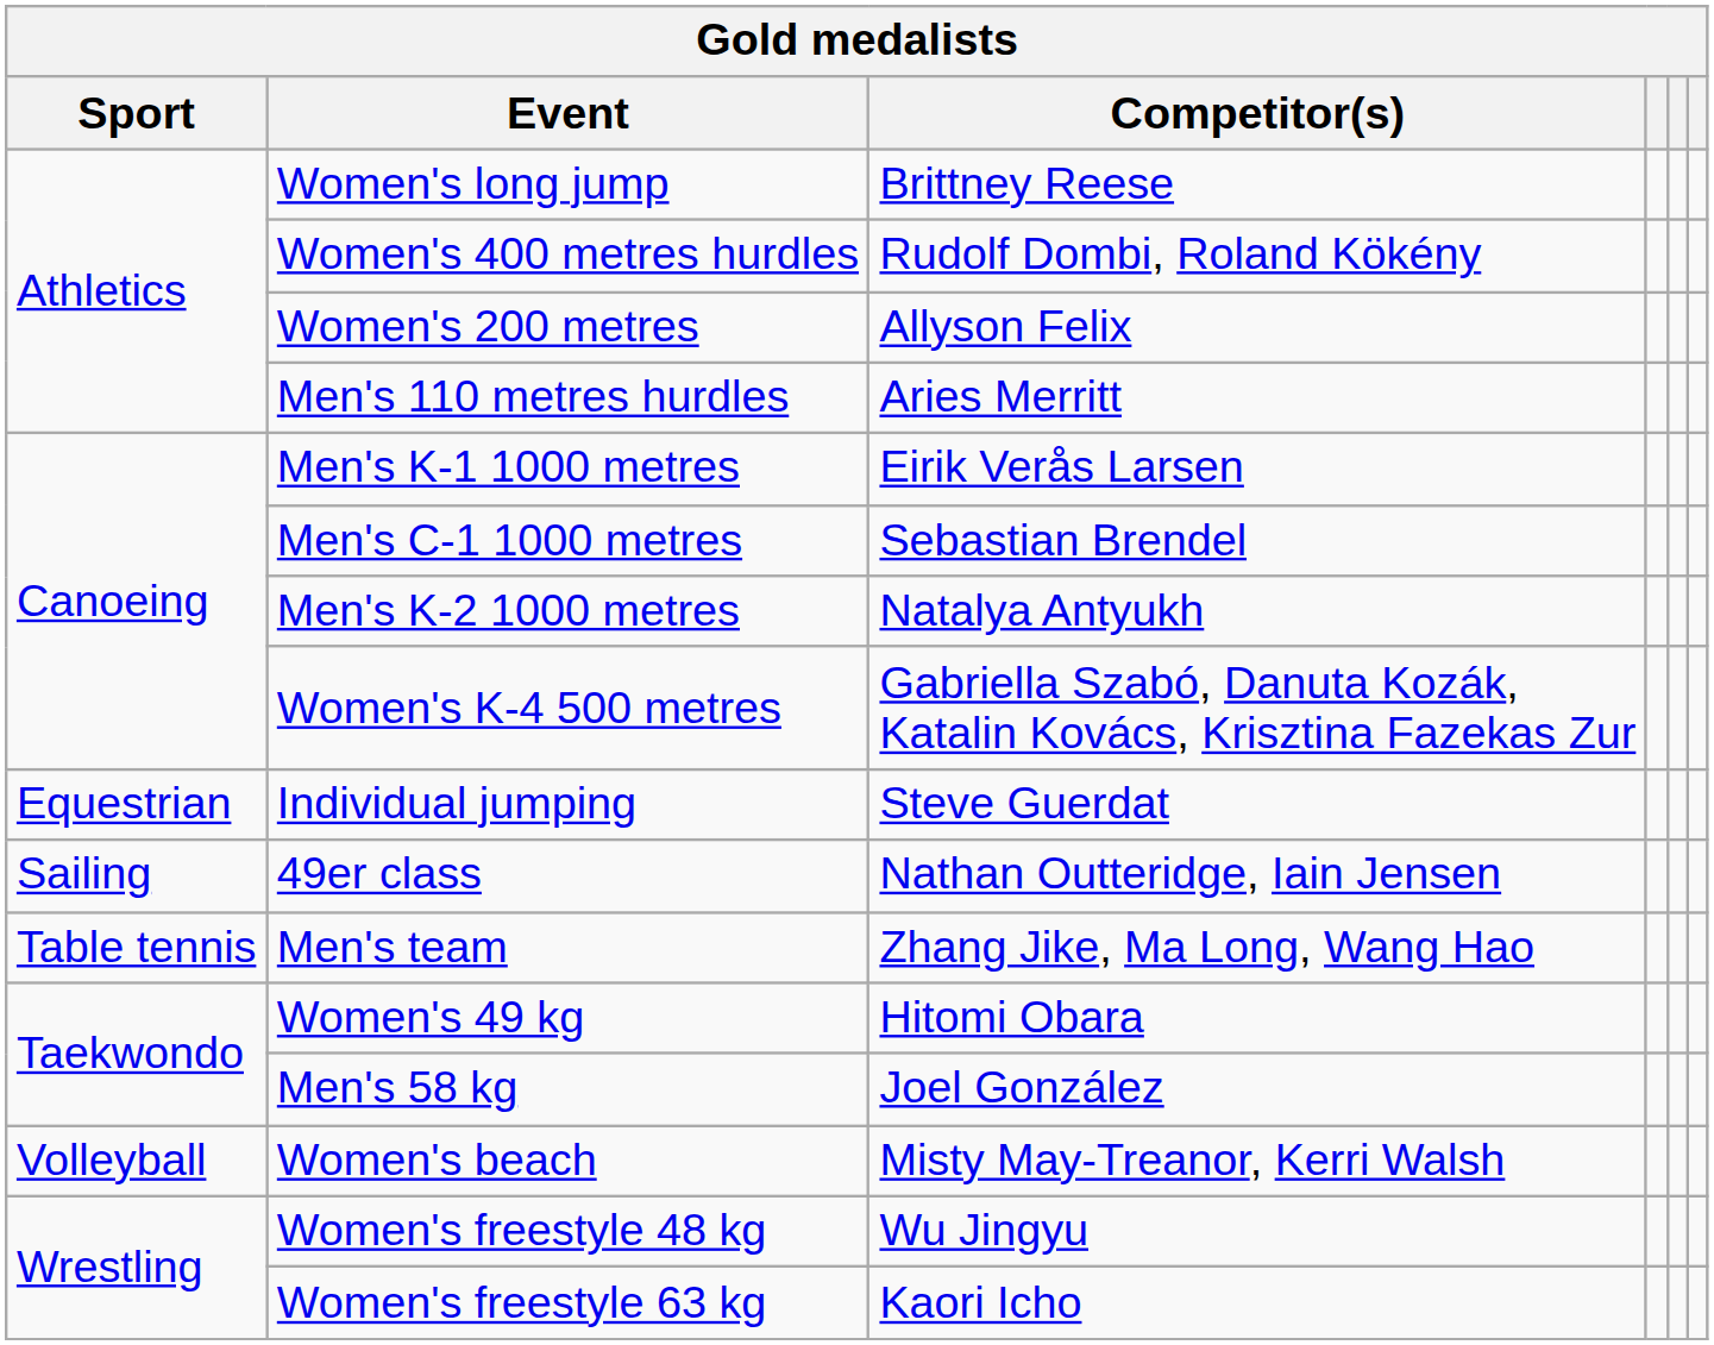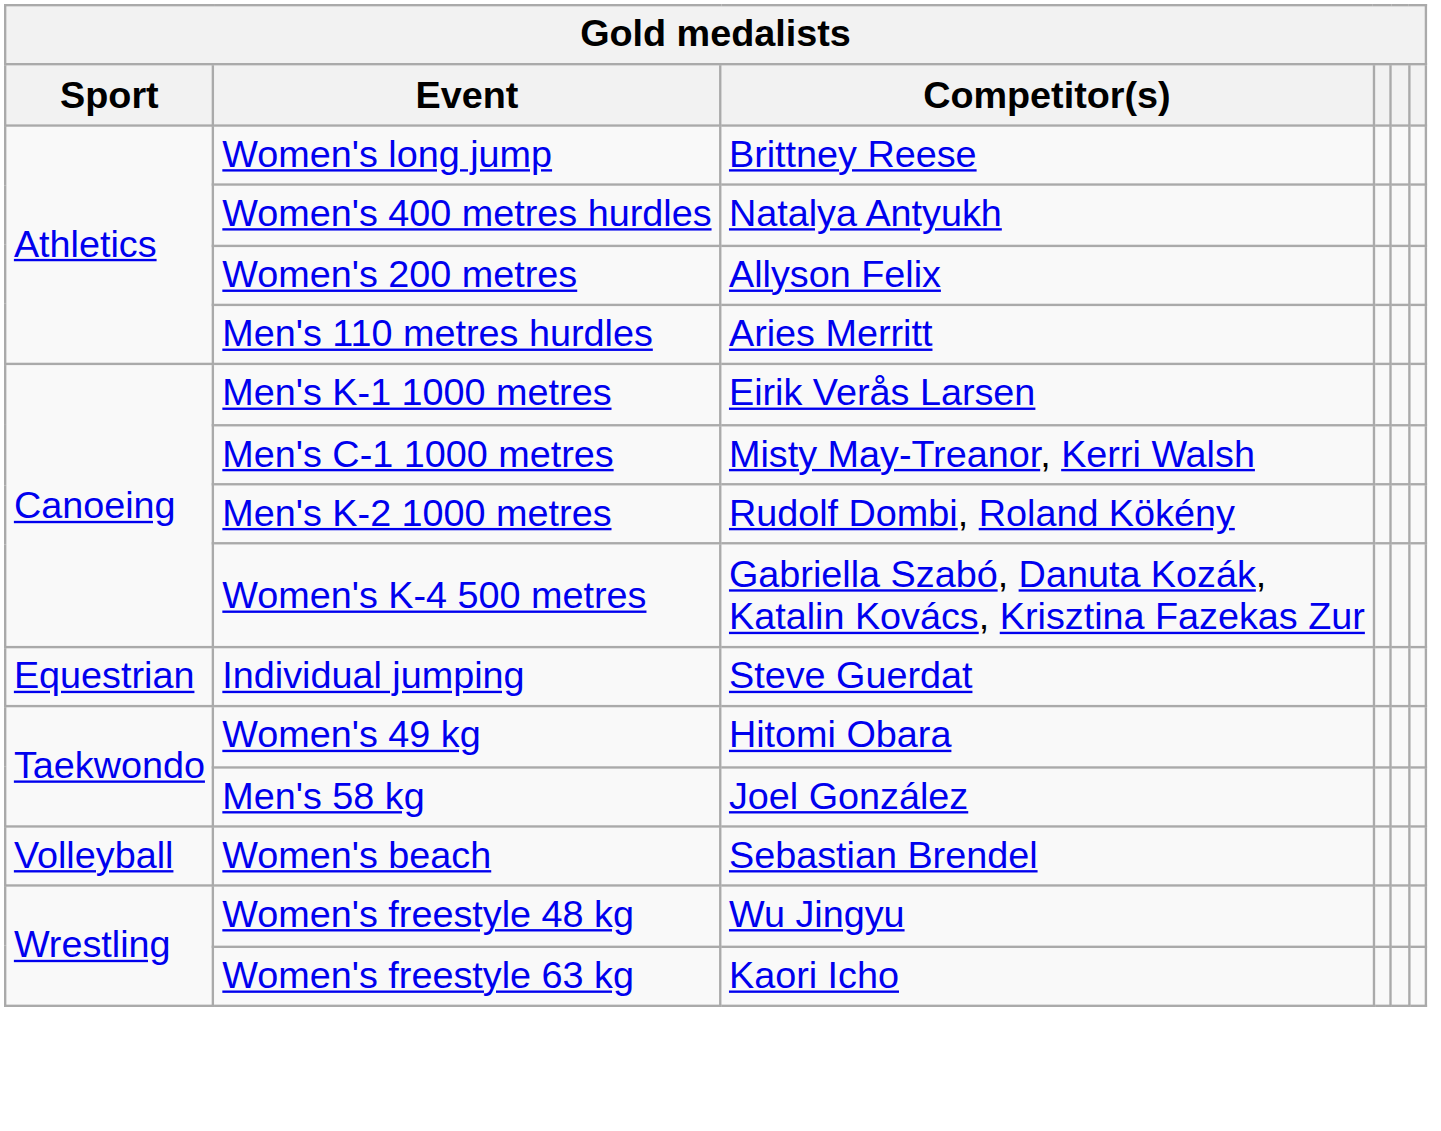Women's 400 metres hurdles | Competitor(s): Rudolf Dombi, Roland Kökény -> Natalya Antyukh
Men's C-1 1000 metres | Competitor(s): Sebastian Brendel -> Misty May-Treanor, Kerri Walsh
Men's K-2 1000 metres | Competitor(s): Natalya Antyukh -> Rudolf Dombi, Roland Kökény
- row: Sailing | 49er class | Nathan Outteridge, Iain Jensen
- row: Table tennis | Men's team | Zhang Jike, Ma Long, Wang Hao
Women's beach | Competitor(s): Misty May-Treanor, Kerri Walsh -> Sebastian Brendel
